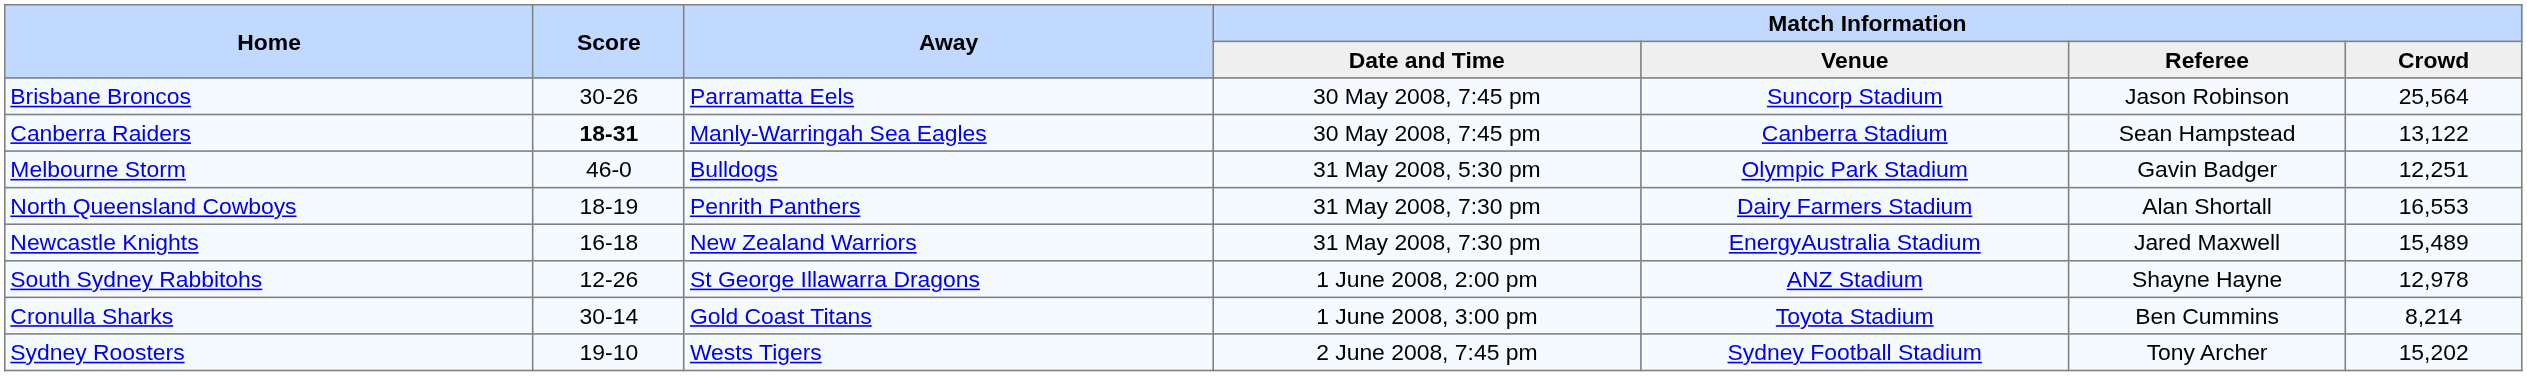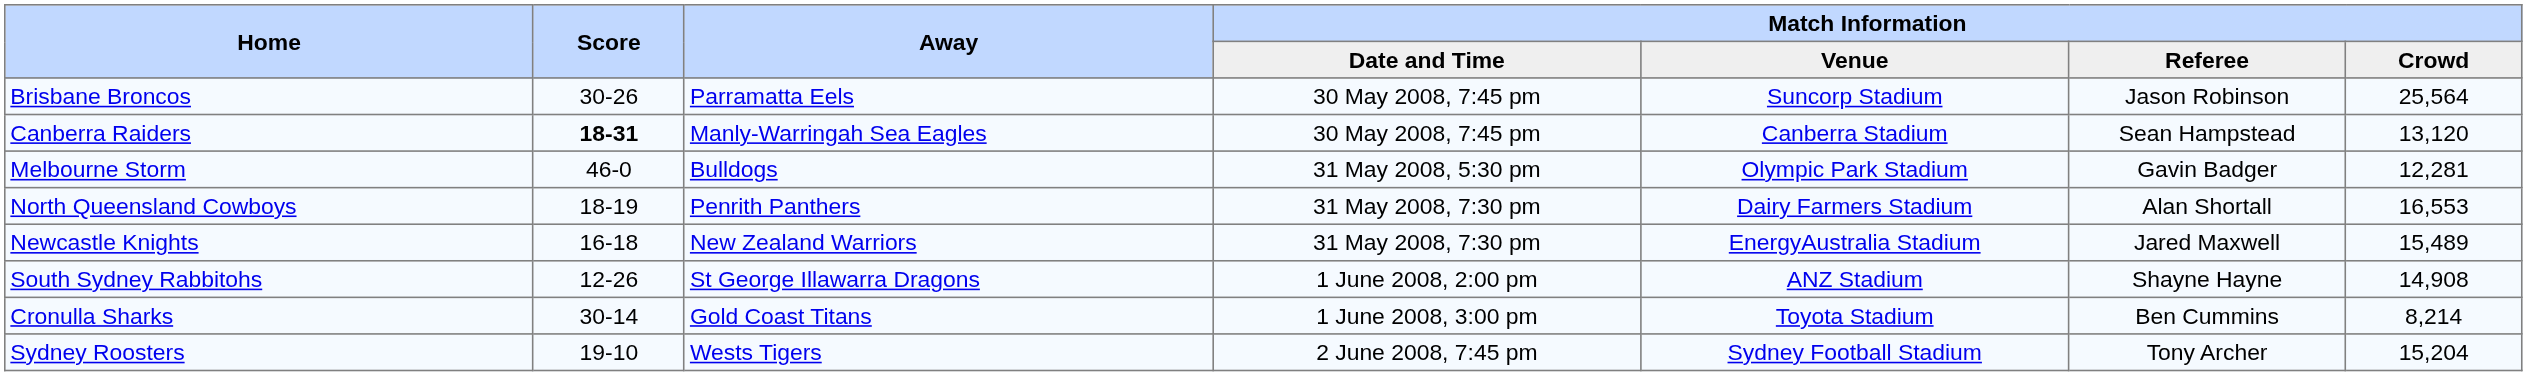Canberra Raiders | Match Information / Crowd: 13,122 -> 13,120
Melbourne Storm | Match Information / Crowd: 12,251 -> 12,281
South Sydney Rabbitohs | Match Information / Crowd: 12,978 -> 14,908
Sydney Roosters | Match Information / Crowd: 15,202 -> 15,204
